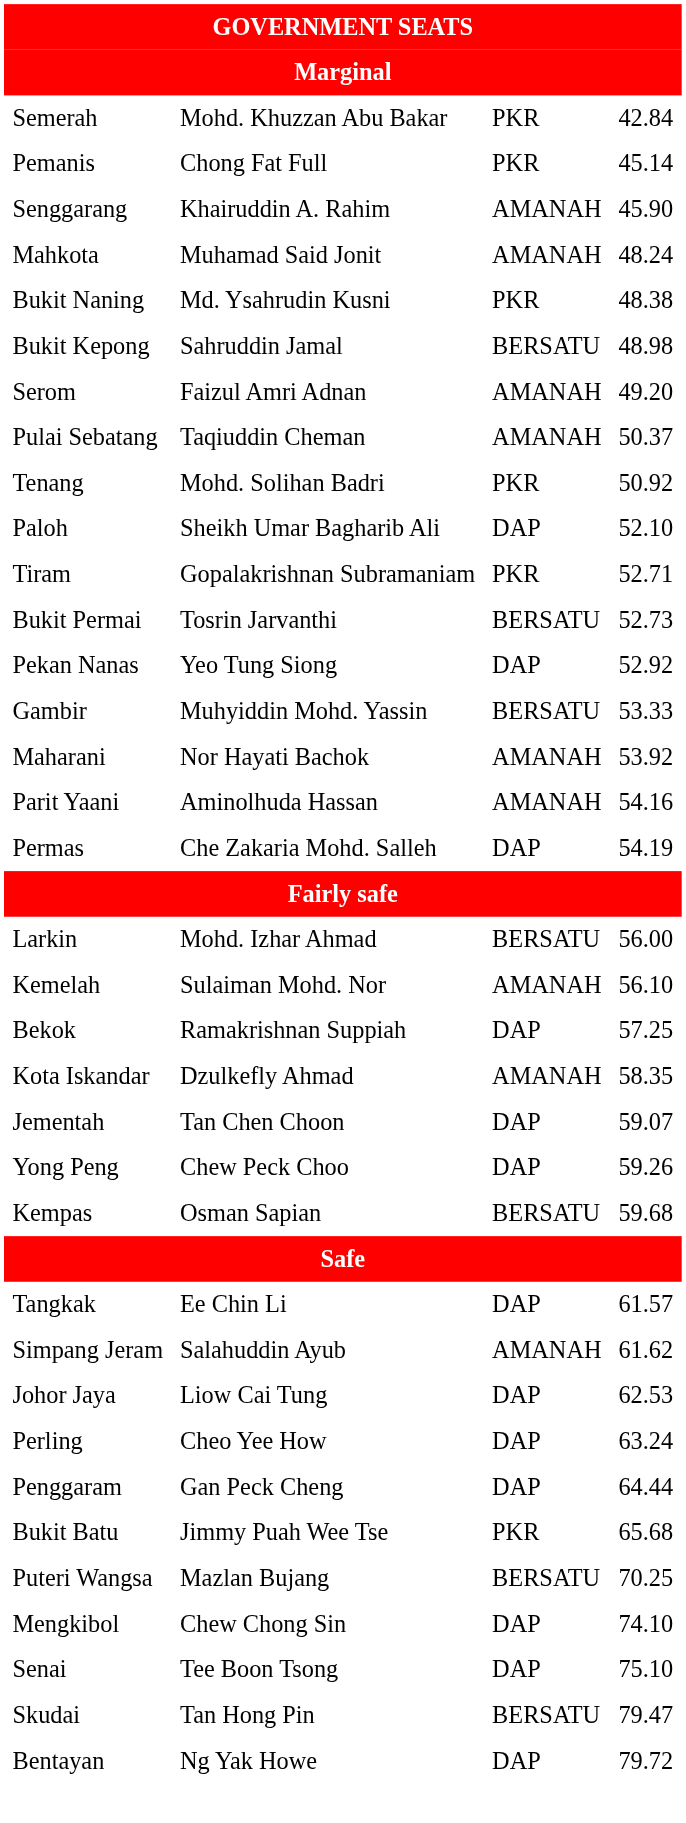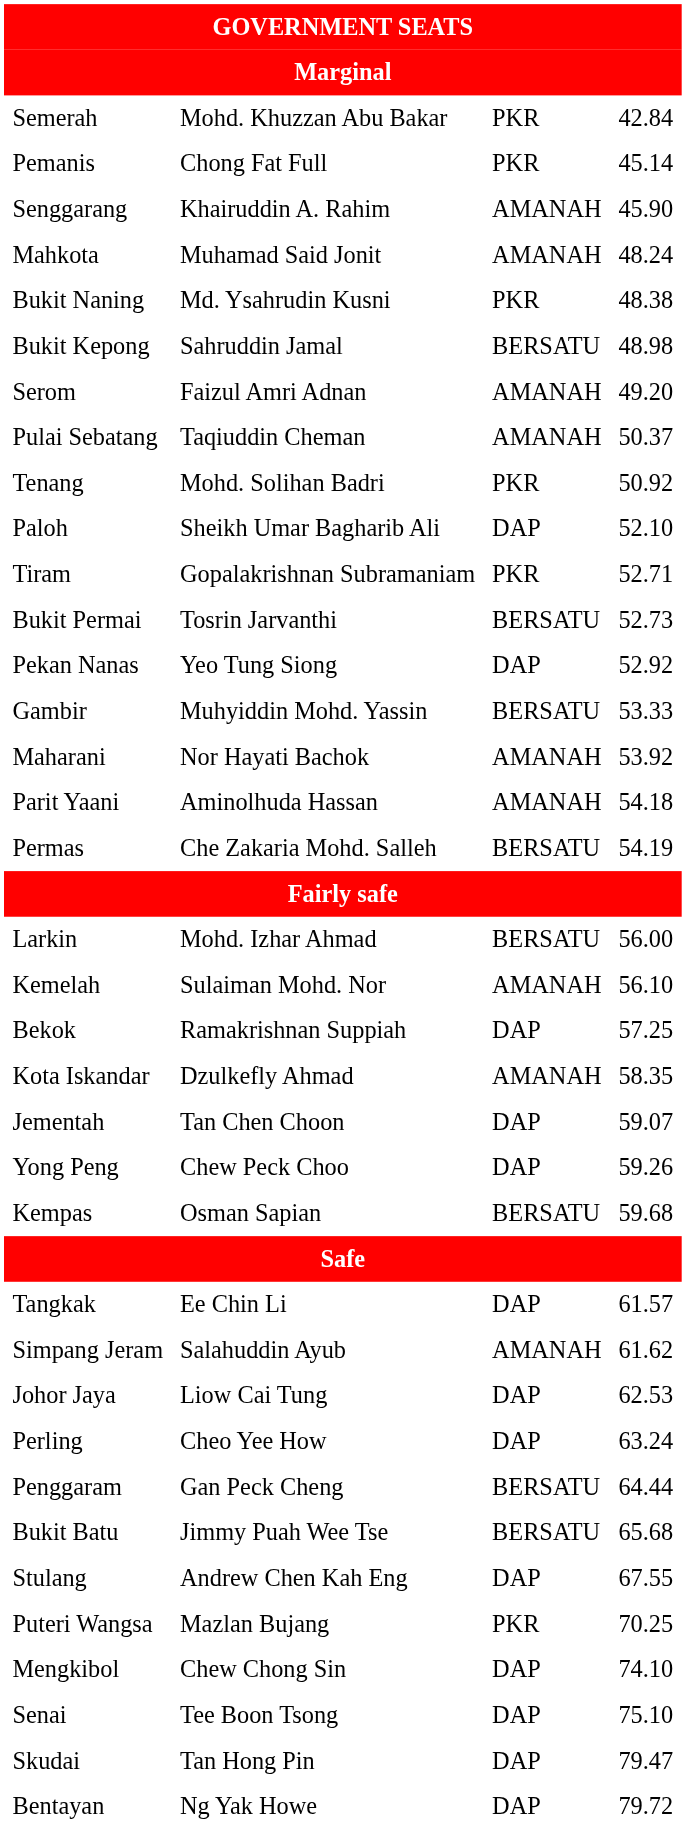Parit Yaani | column 4: 54.16 -> 54.18
Permas | column 3: DAP -> BERSATU
Penggaram | column 3: DAP -> BERSATU
Bukit Batu | column 3: PKR -> BERSATU
+ row: Stulang | Andrew Chen Kah Eng | DAP | 67.55
Puteri Wangsa | column 3: BERSATU -> PKR
Skudai | column 3: BERSATU -> DAP
